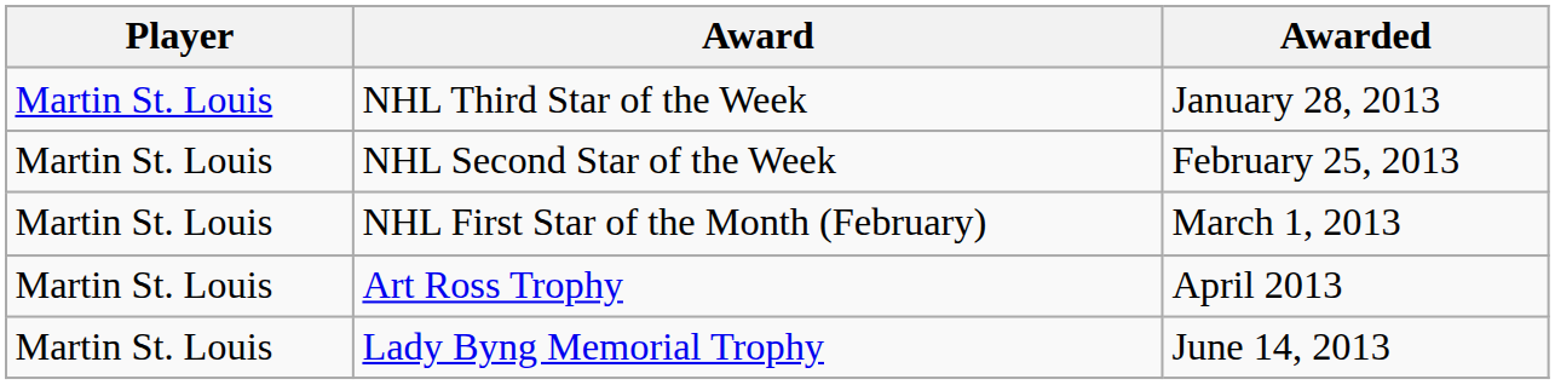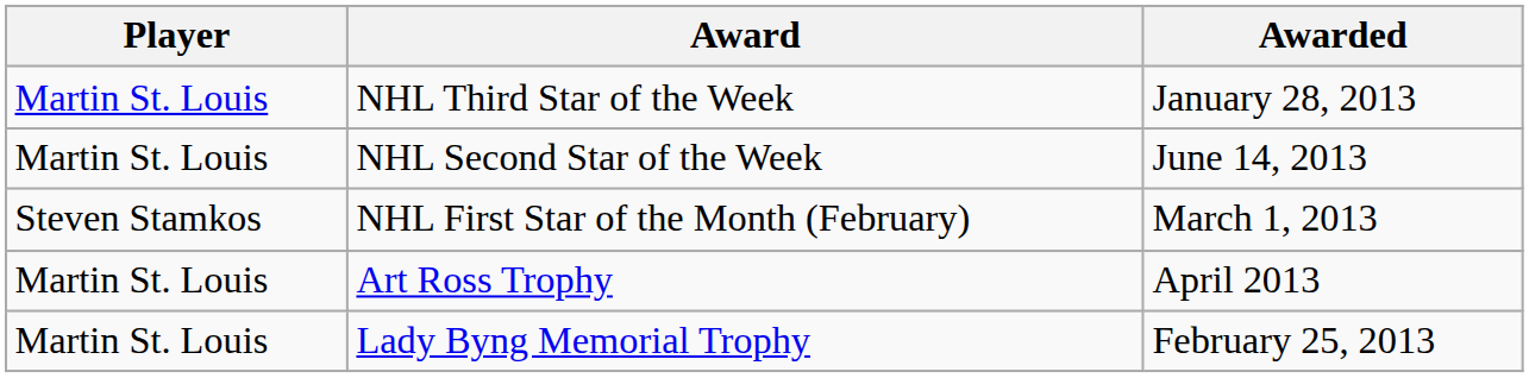NHL Second Star of the Week | Awarded: February 25, 2013 -> June 14, 2013
NHL First Star of the Month (February) | Player: Martin St. Louis -> Steven Stamkos
Lady Byng Memorial Trophy | Awarded: June 14, 2013 -> February 25, 2013
